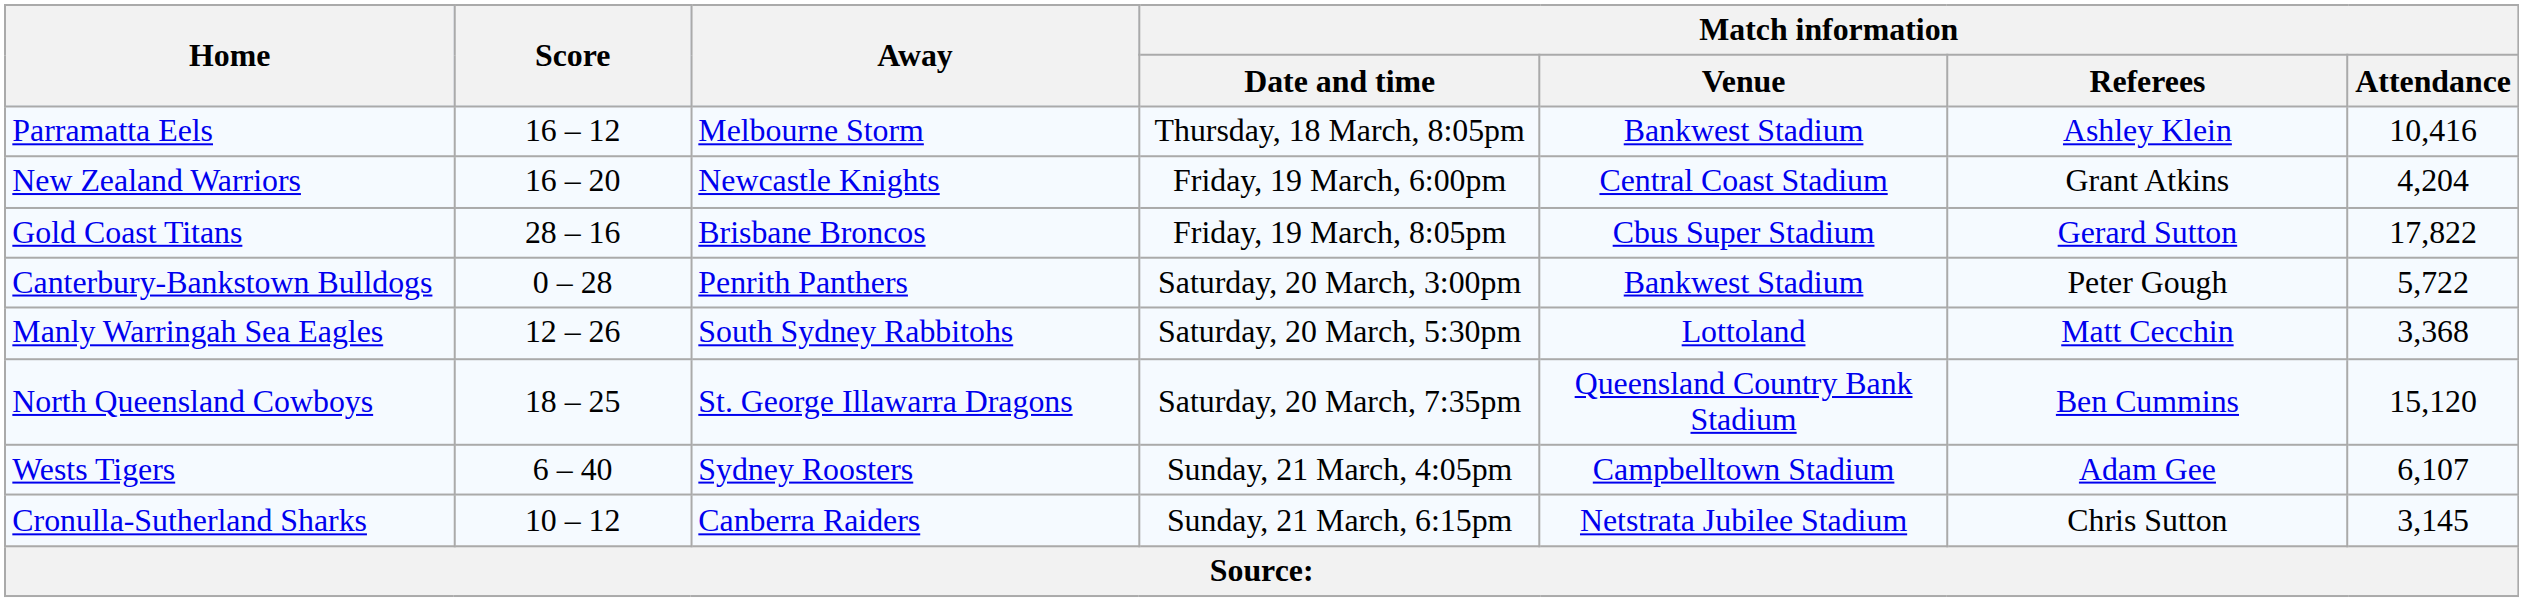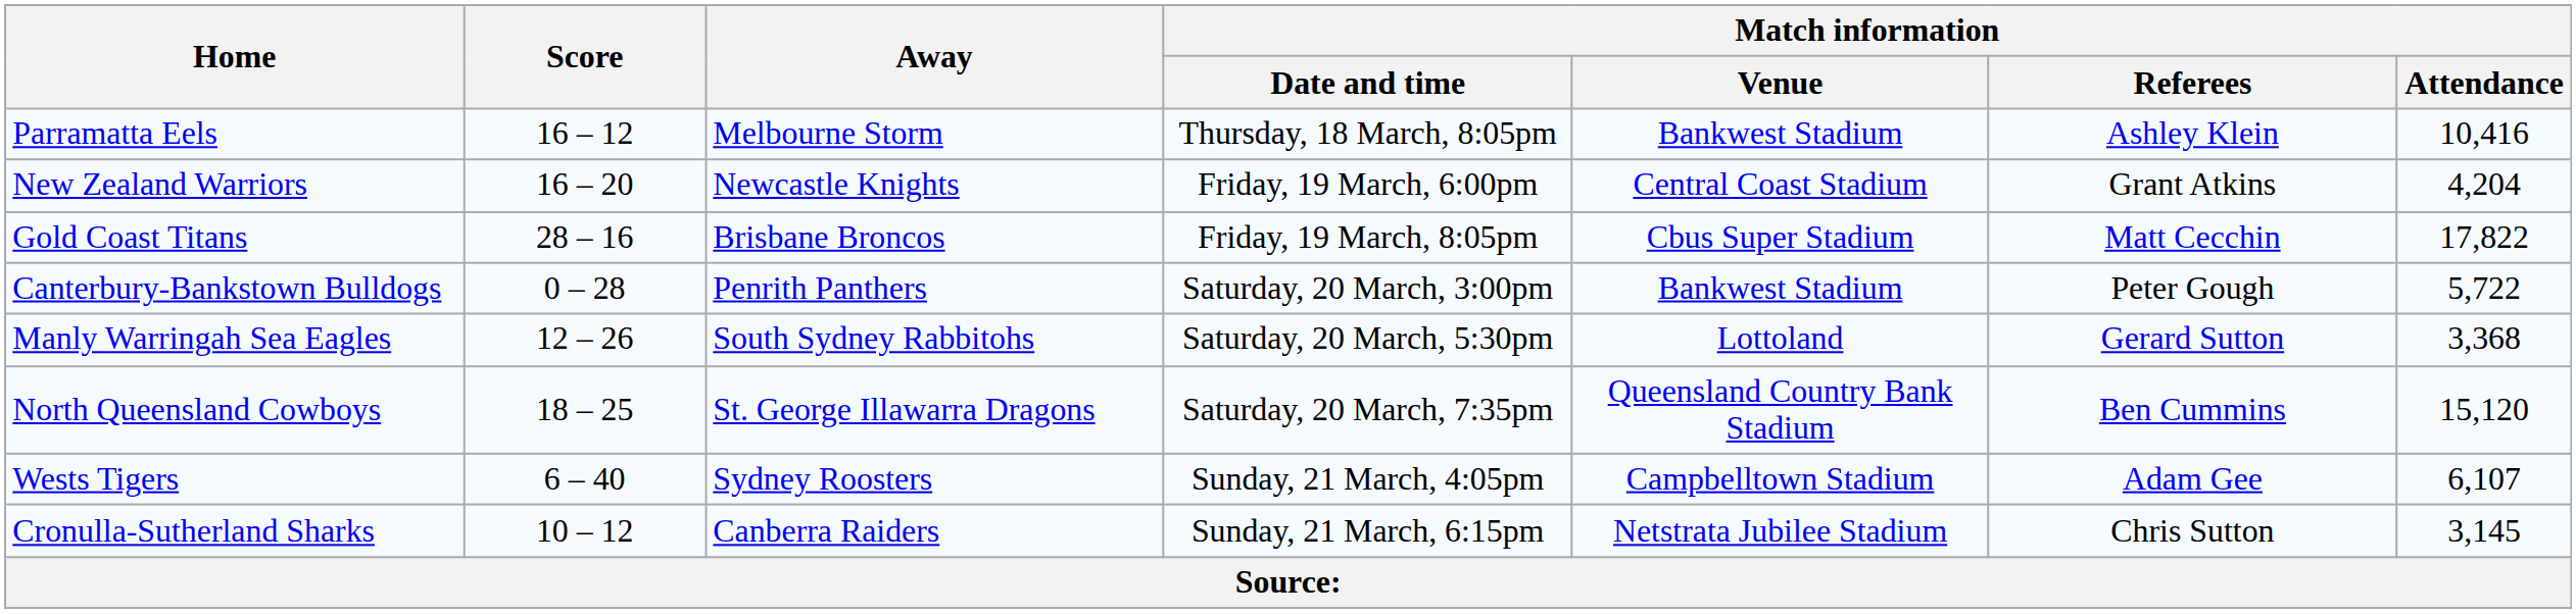Gold Coast Titans | Match information / Referees: Gerard Sutton -> Matt Cecchin
Manly Warringah Sea Eagles | Match information / Referees: Matt Cecchin -> Gerard Sutton
